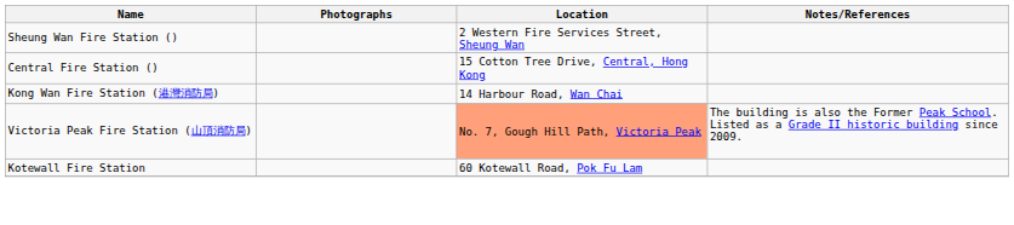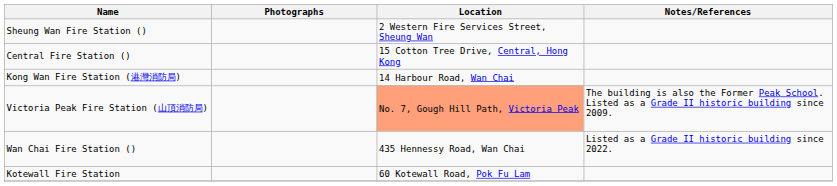+ row: Wan Chai Fire Station () | 435 Hennessy Road, Wan Chai | Listed as a Grade II historic building since 2022.
